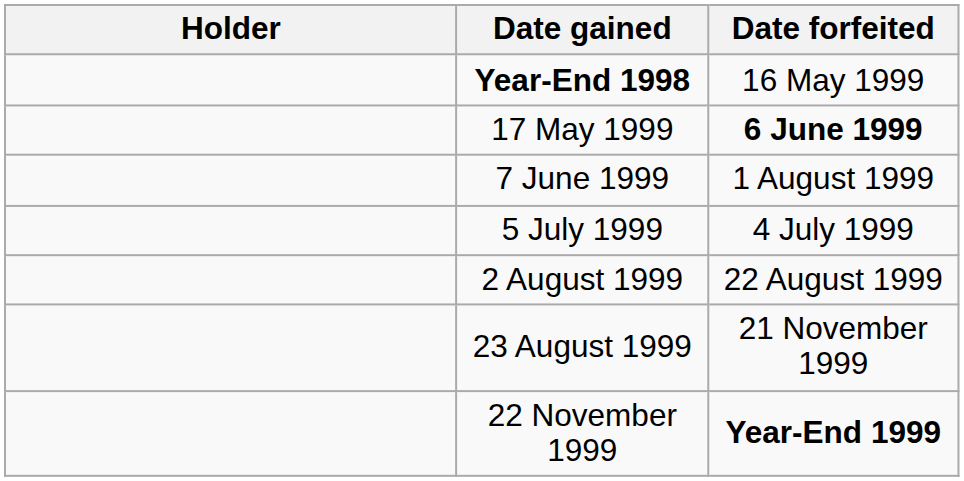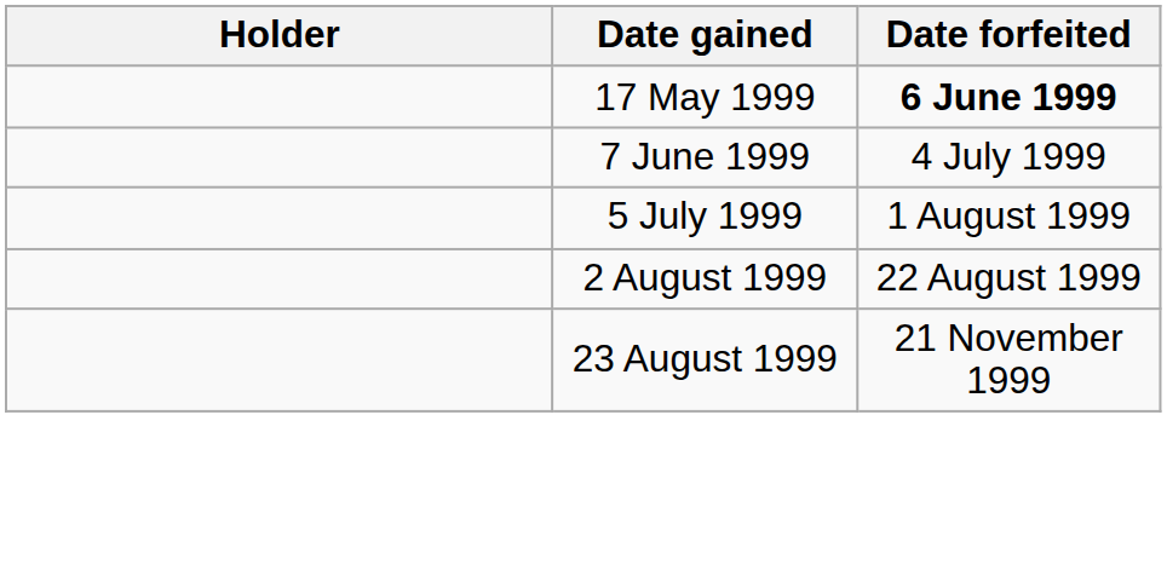- row: Year-End 1998 | 16 May 1999
7 June 1999 | Date forfeited: 1 August 1999 -> 4 July 1999
5 July 1999 | Date forfeited: 4 July 1999 -> 1 August 1999
- row: 22 November 1999 | Year-End 1999
